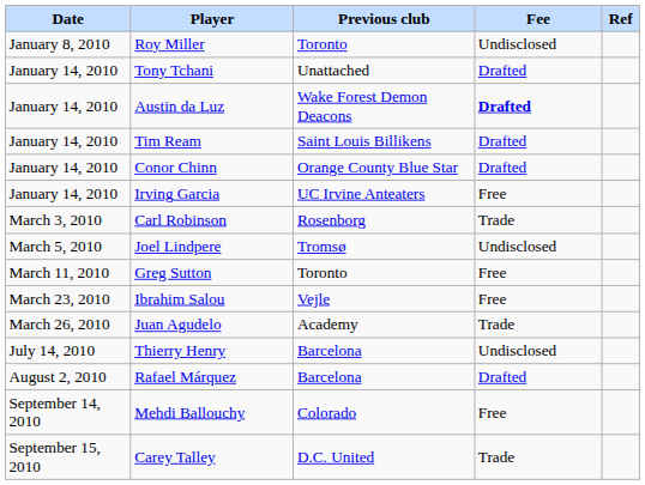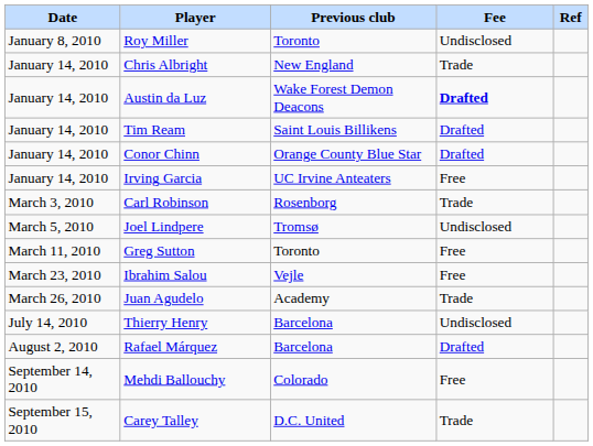+ row: January 14, 2010 | Chris Albright | New England | Trade
- row: January 14, 2010 | Tony Tchani | Unattached | Drafted
